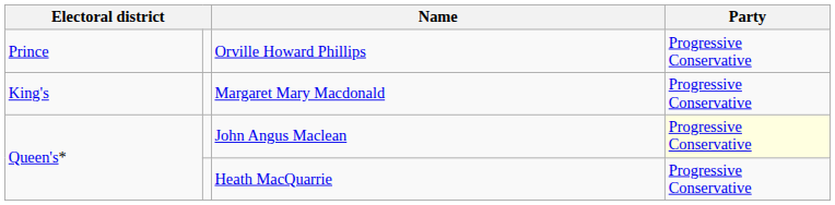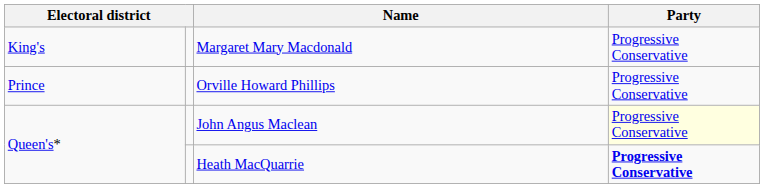rows swapped: Margaret Mary Macdonald <-> Orville Howard Phillips
Heath MacQuarrie | Party: normal -> bold
